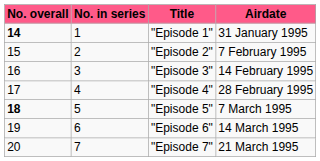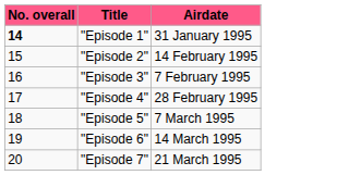- column: No. in series | 1 | 2 | 3 | 4 | 5 | 6 | 7
"Episode 2" | Airdate: 7 February 1995 -> 14 February 1995
"Episode 3" | Airdate: 14 February 1995 -> 7 February 1995
"Episode 5" | No. overall: bold -> normal
